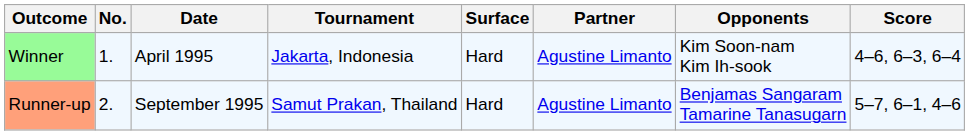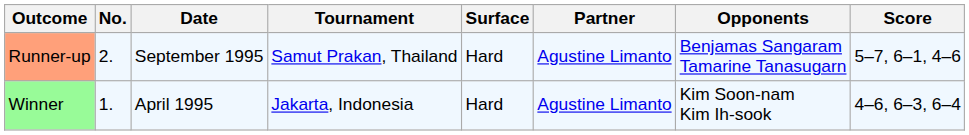rows swapped: Winner <-> Runner-up
